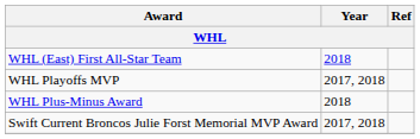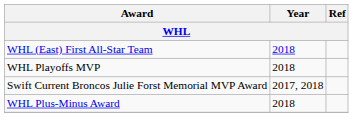WHL Playoffs MVP | Year: 2017, 2018 -> 2018
rows swapped: Swift Current Broncos Julie Forst Memorial MVP Award <-> WHL Plus-Minus Award
